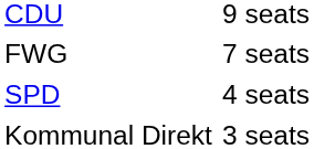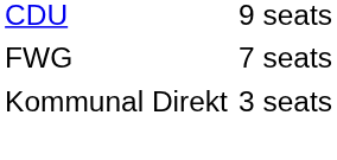- row: SPD | 4 seats
